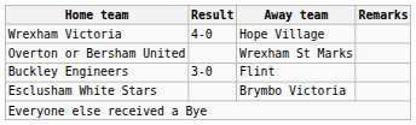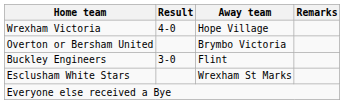Overton or Bersham United | Away team: Wrexham St Marks -> Brymbo Victoria
Esclusham White Stars | Away team: Brymbo Victoria -> Wrexham St Marks
